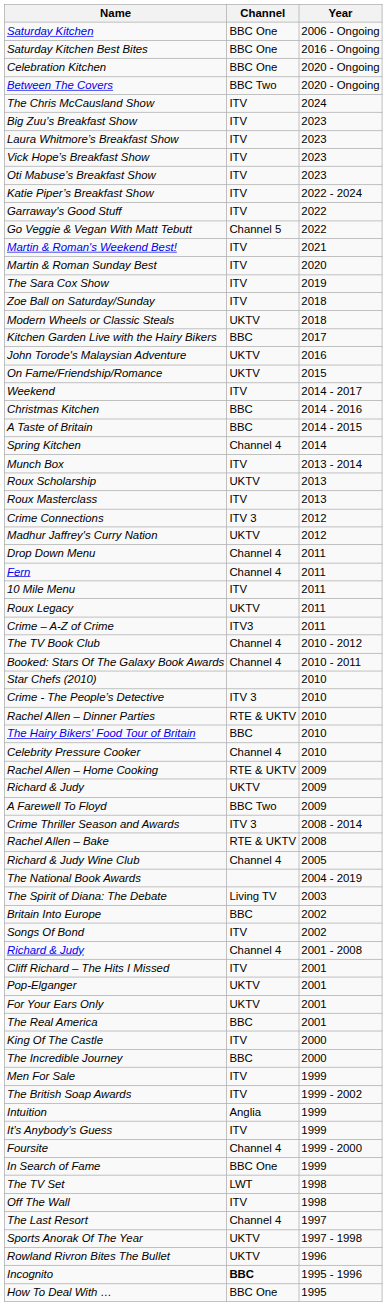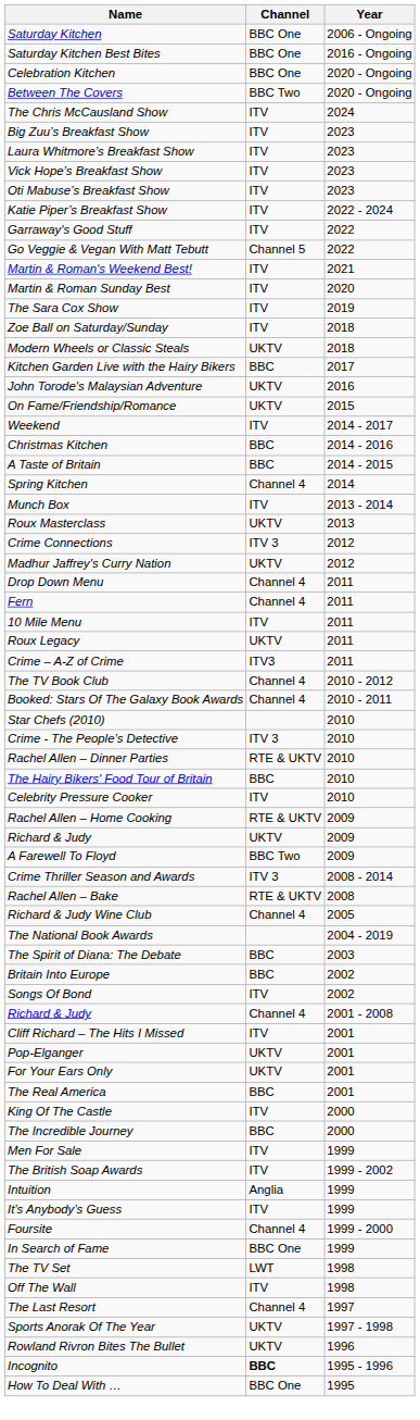- row: Roux Scholarship | UKTV | 2013
Roux Masterclass | Channel: ITV -> UKTV
Celebrity Pressure Cooker | Channel: Channel 4 -> ITV
The Spirit of Diana: The Debate | Channel: Living TV -> BBC
